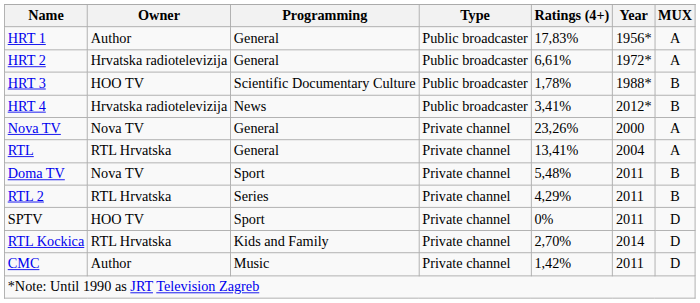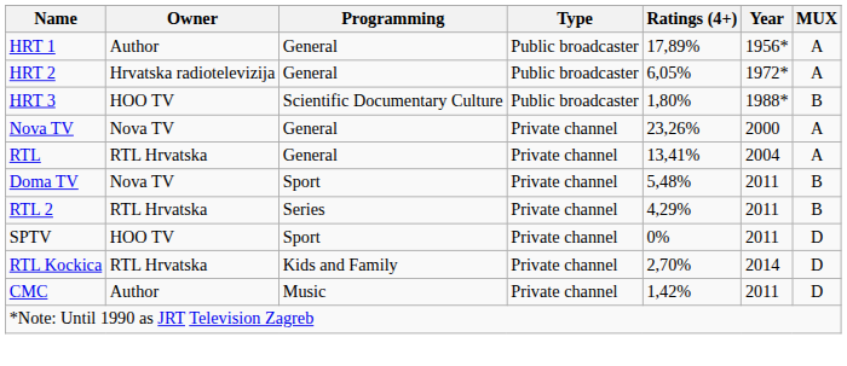HRT 1 | Ratings (4+): 17,83% -> 17,89%
HRT 2 | Ratings (4+): 6,61% -> 6,05%
HRT 3 | Ratings (4+): 1,78% -> 1,80%
- row: HRT 4 | Hrvatska radiotelevizija | News | Public broadcaster | 3,41% | 2012* | B
